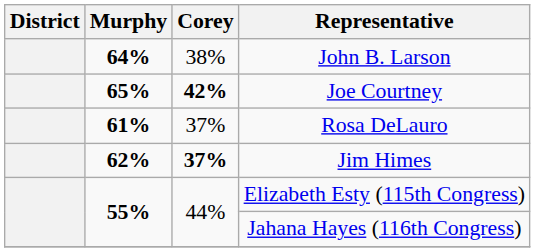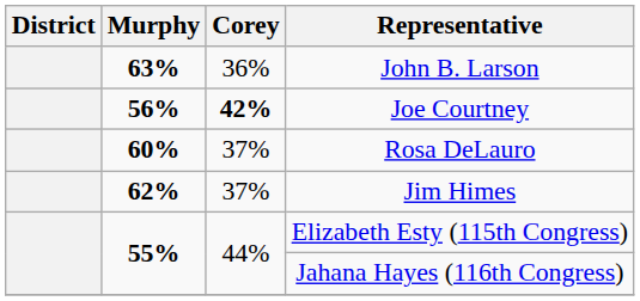John B. Larson | Murphy: 64% -> 63%
John B. Larson | Corey: 38% -> 36%
Joe Courtney | Murphy: 65% -> 56%
Rosa DeLauro | Murphy: 61% -> 60%
Jim Himes | Corey: bold -> normal
